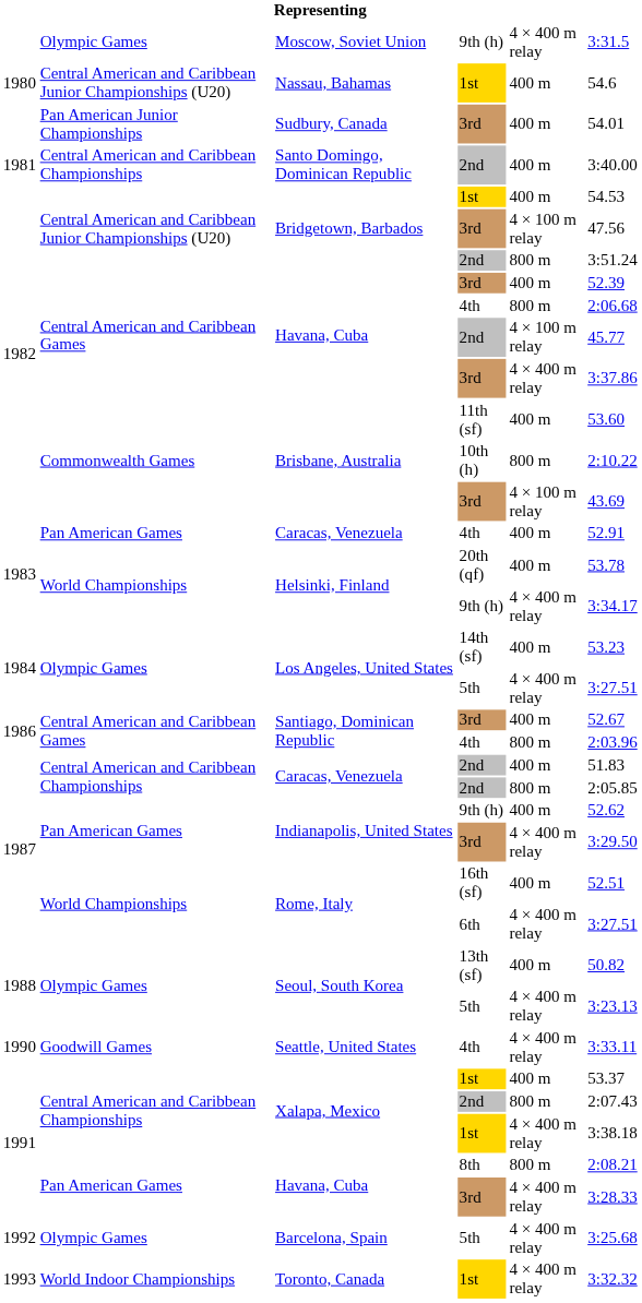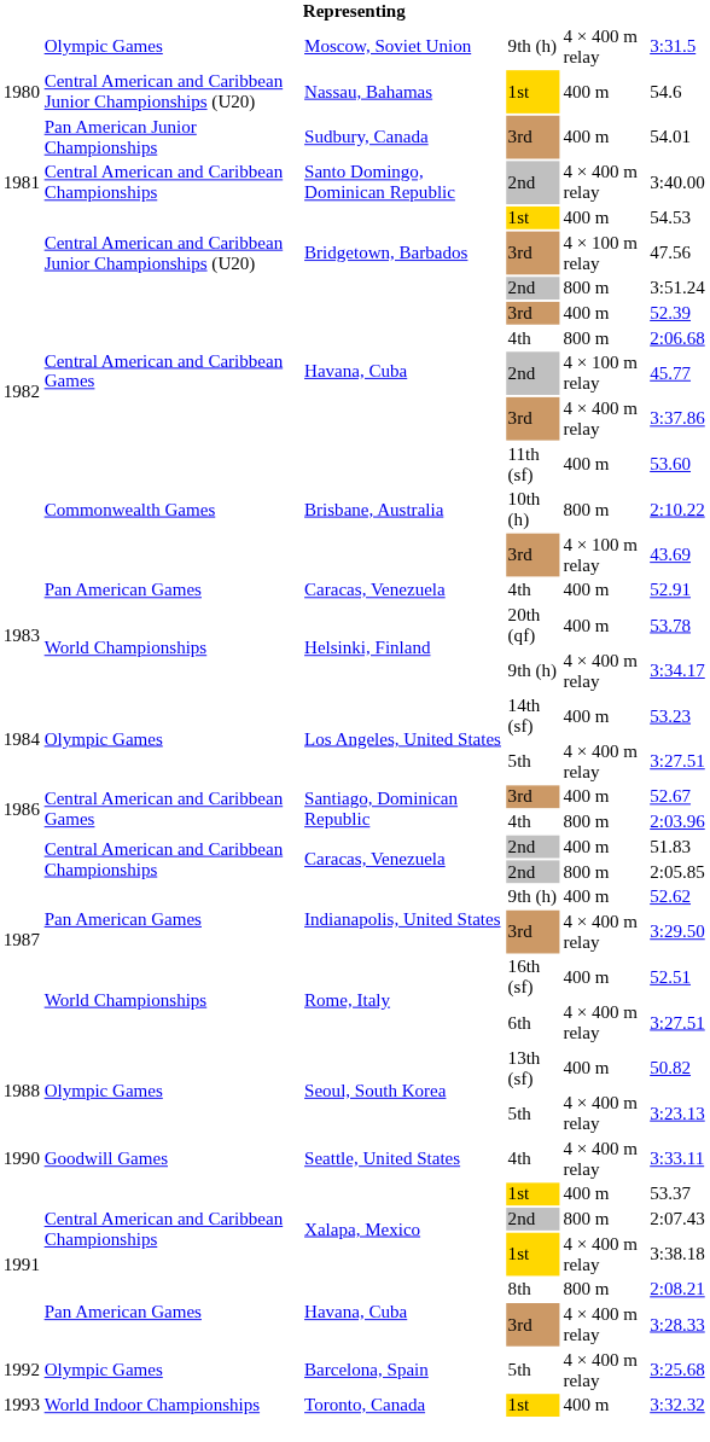Santo Domingo, Dominican Republic | column 5: 400 m -> 4 × 400 m relay
Toronto, Canada | column 5: 4 × 400 m relay -> 400 m
